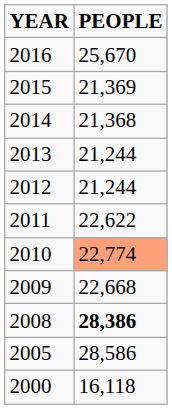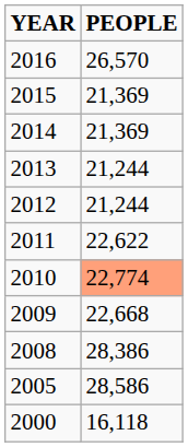2016 | PEOPLE: 25,670 -> 26,570
2014 | PEOPLE: 21,368 -> 21,369
2008 | PEOPLE: bold -> normal
